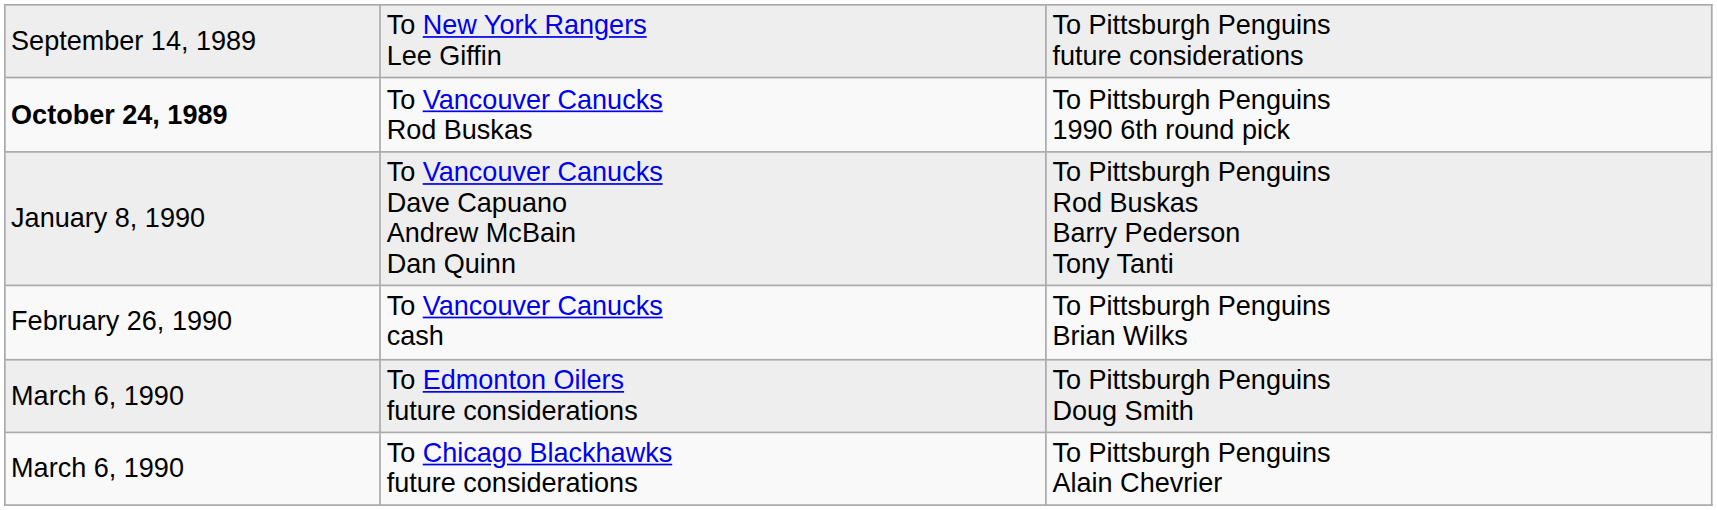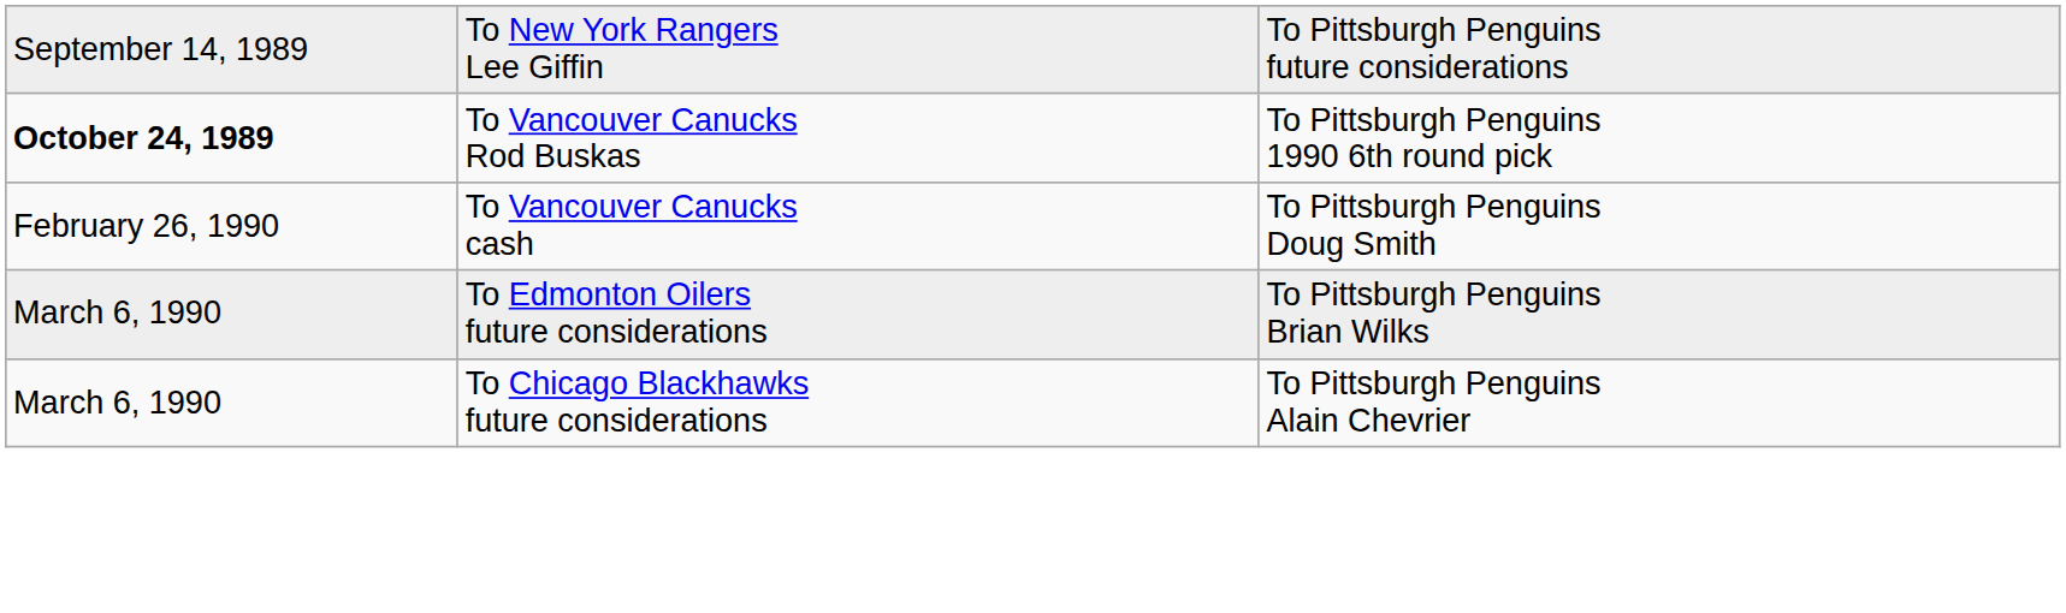- row: January 8, 1990 | To Vancouver Canucks Dave Capuano Andrew McBain Dan Quinn | To Pittsburgh Penguins Rod Buskas Barry Pederson Tony Tanti
To Vancouver Canucks cash | column 3: To Pittsburgh Penguins Brian Wilks -> To Pittsburgh Penguins Doug Smith
To Edmonton Oilers future considerations | column 3: To Pittsburgh Penguins Doug Smith -> To Pittsburgh Penguins Brian Wilks
